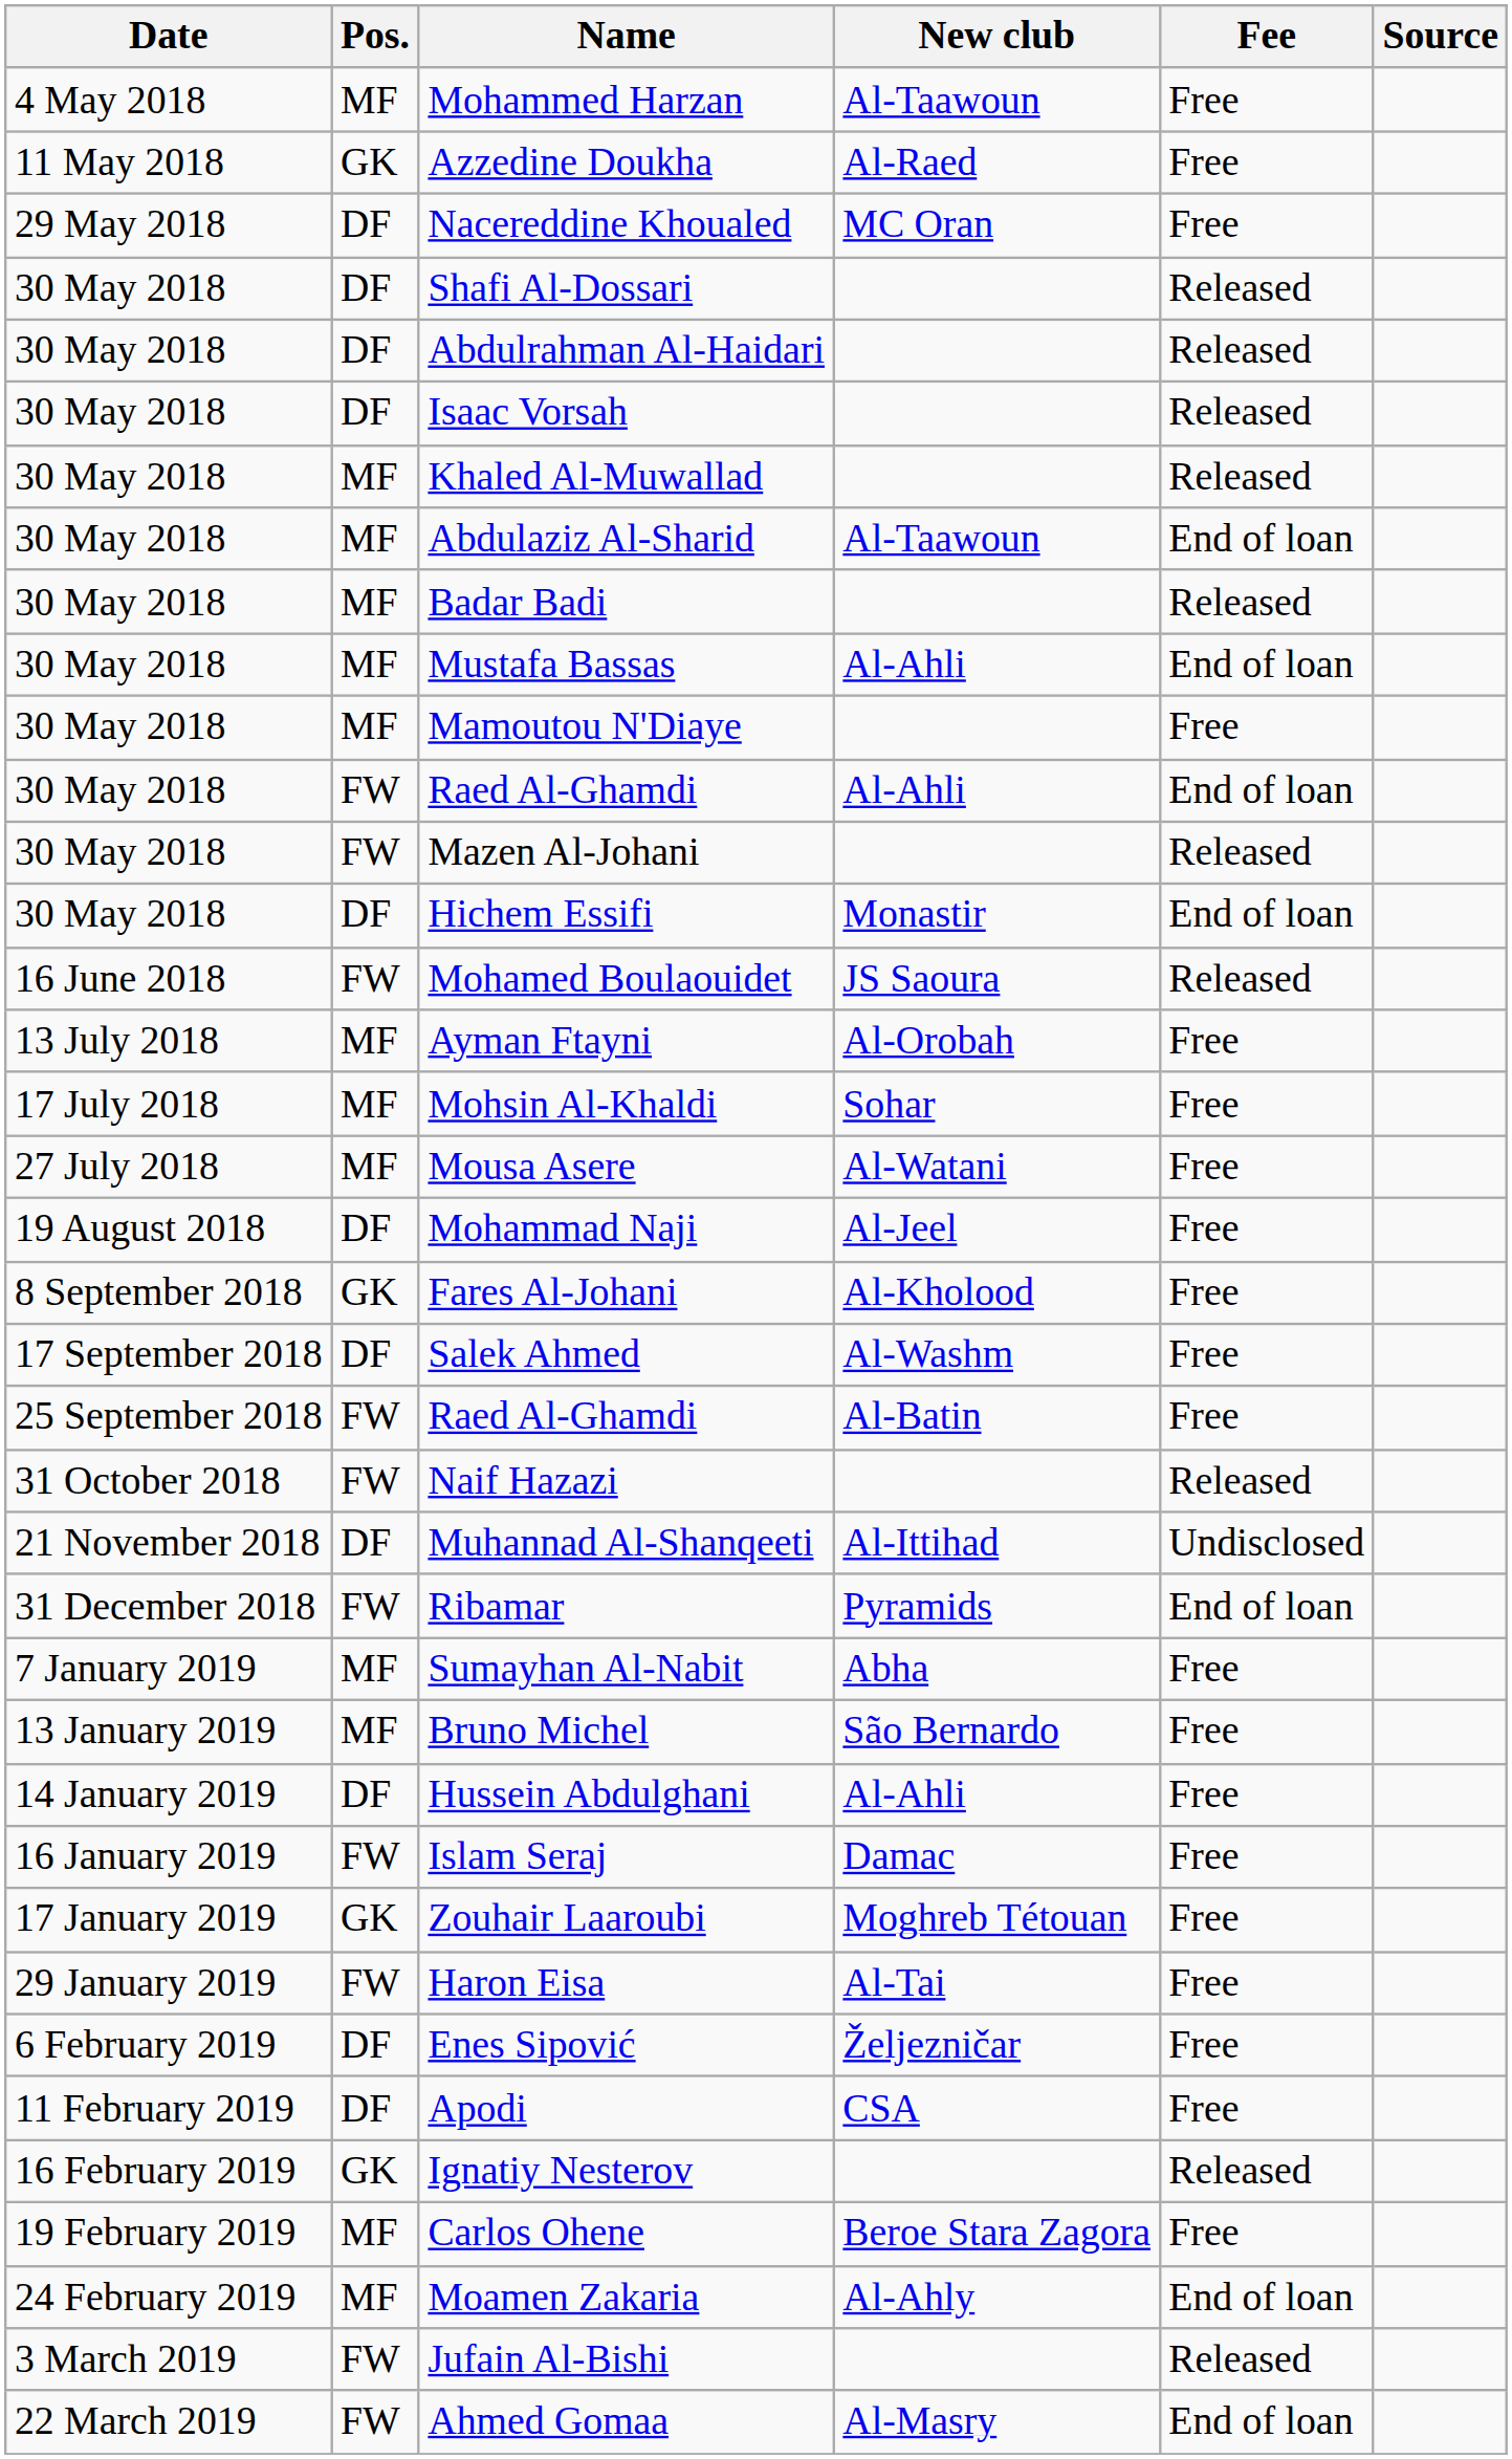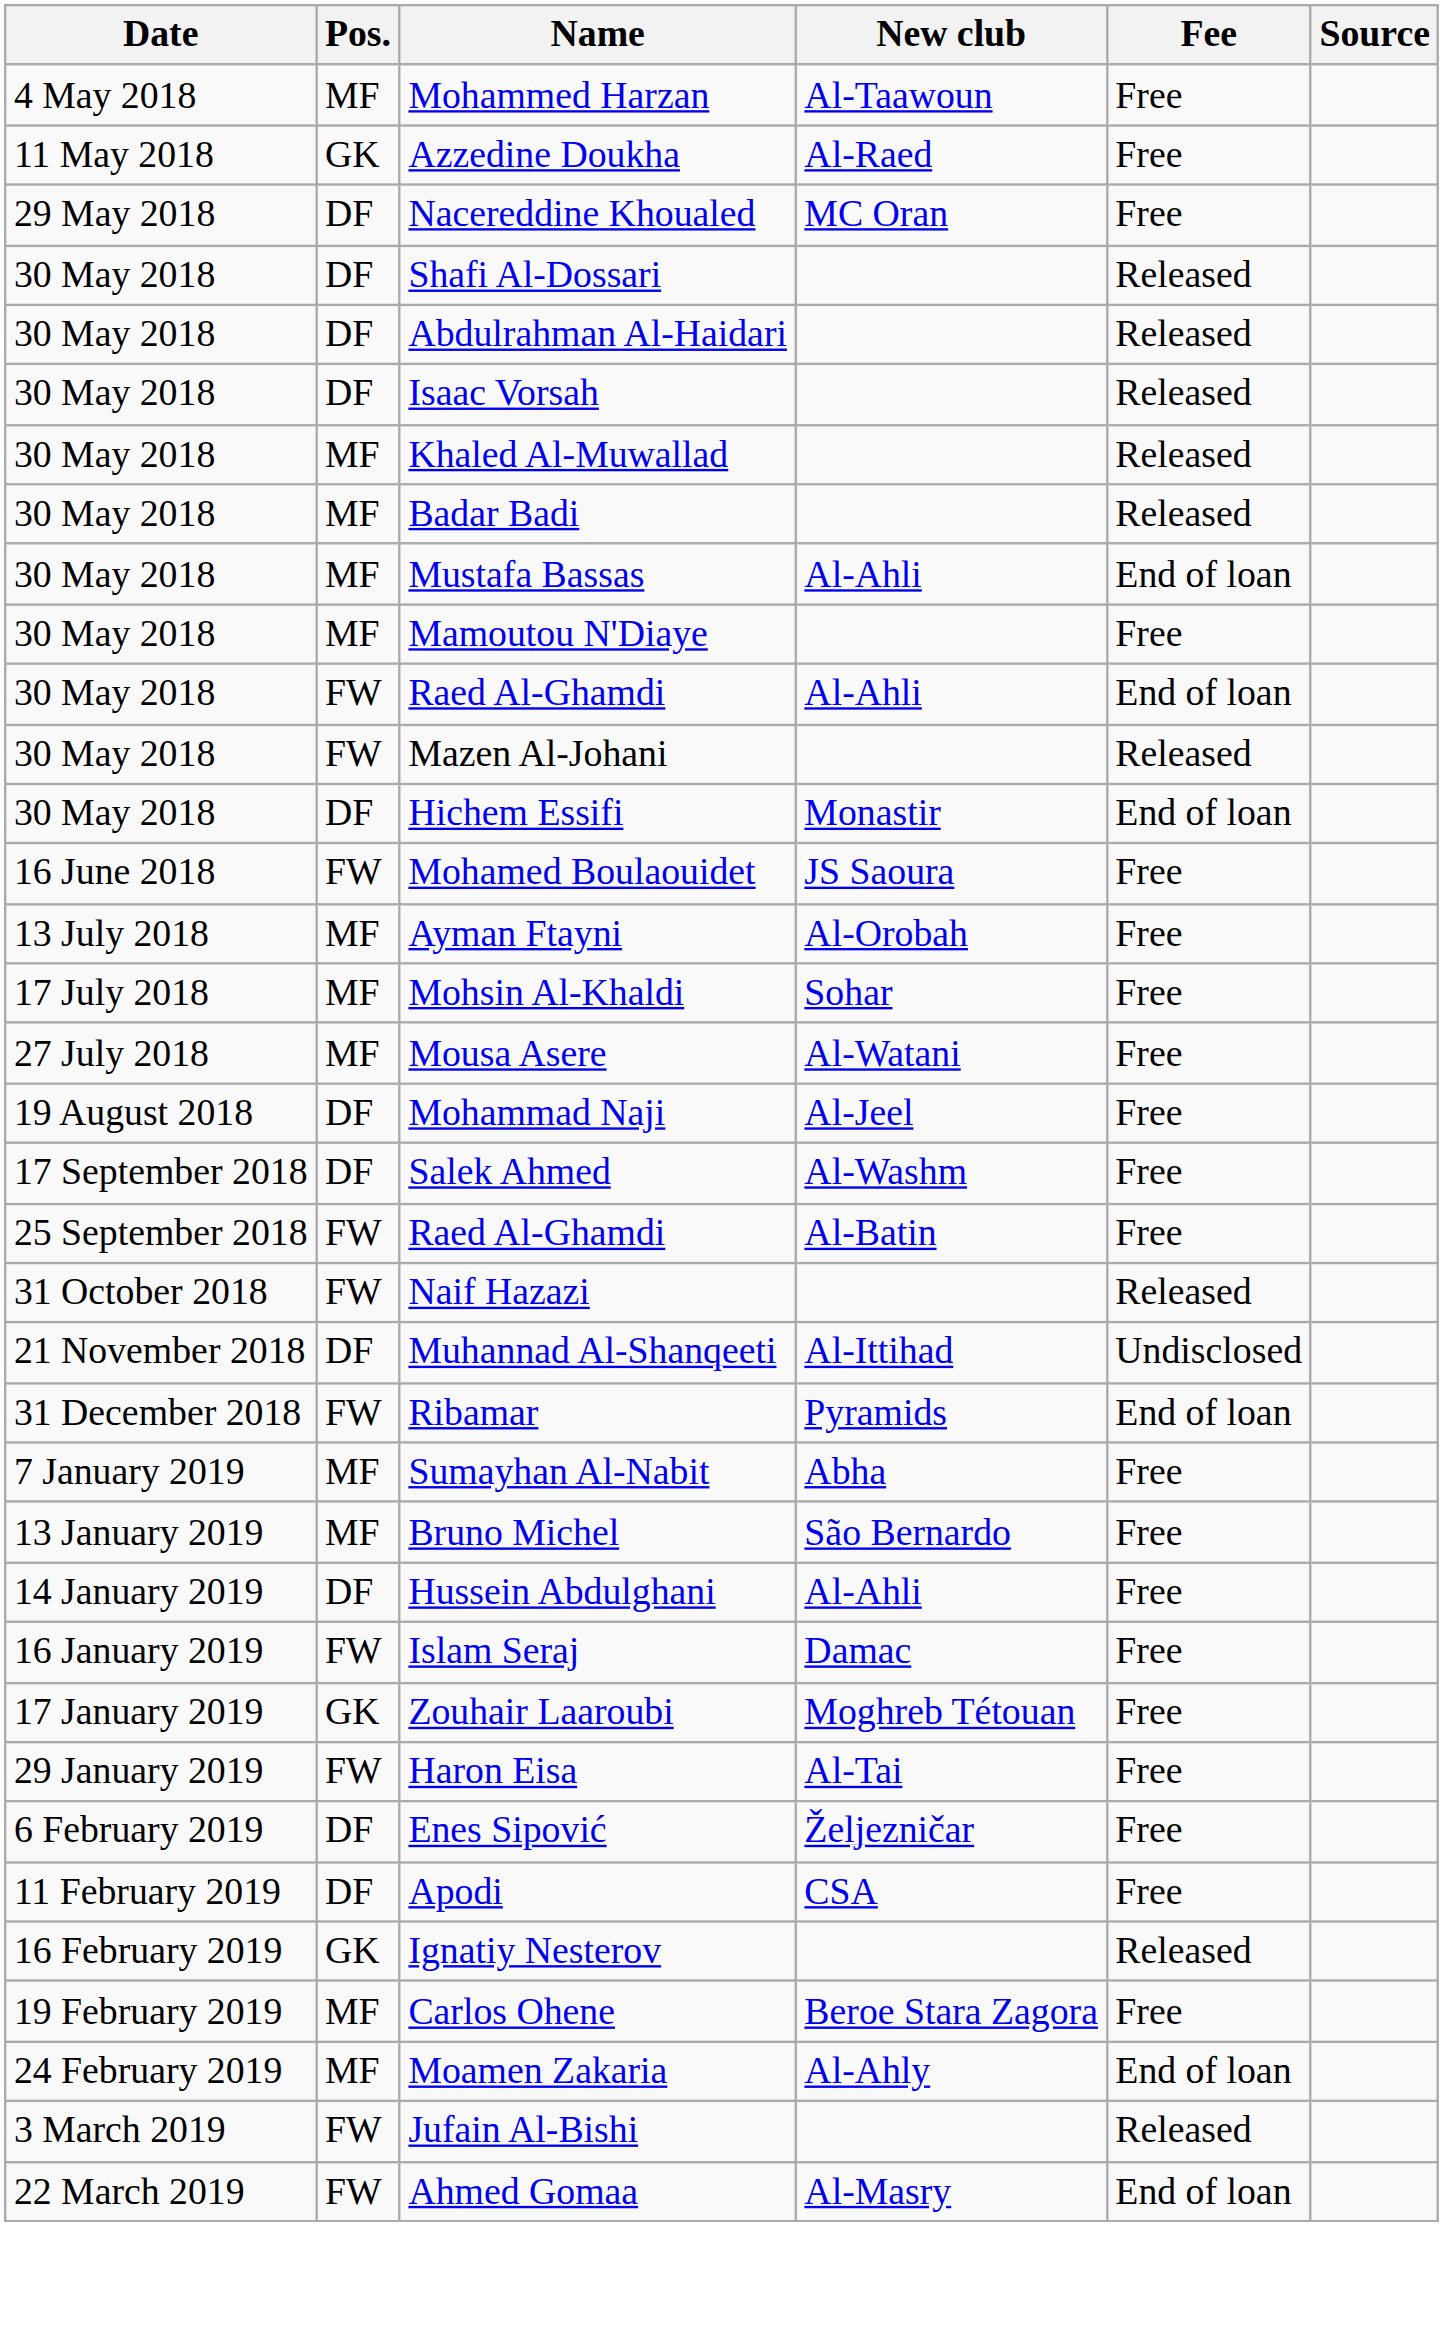- row: 30 May 2018 | MF | Abdulaziz Al-Sharid | Al-Taawoun | End of loan
Mohamed Boulaouidet | Fee: Released -> Free
- row: 8 September 2018 | GK | Fares Al-Johani | Al-Kholood | Free
